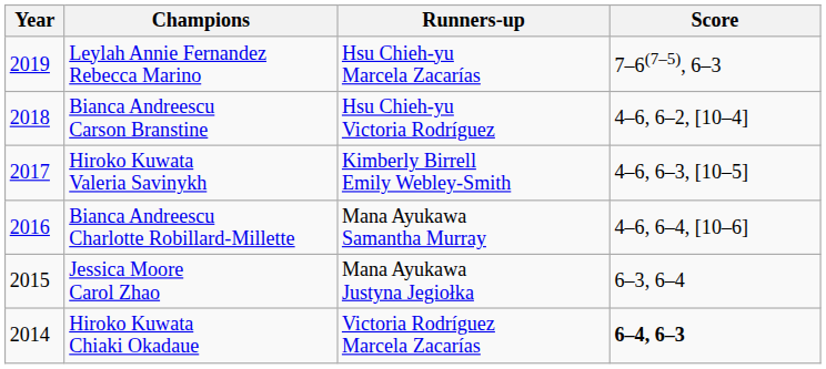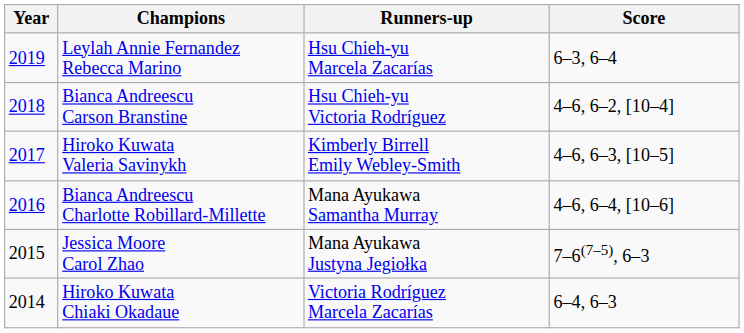Leylah Annie Fernandez Rebecca Marino | Score: 7–6(7–5), 6–3 -> 6–3, 6–4
Jessica Moore Carol Zhao | Score: 6–3, 6–4 -> 7–6(7–5), 6–3
Hiroko Kuwata Chiaki Okadaue | Score: bold -> normal
